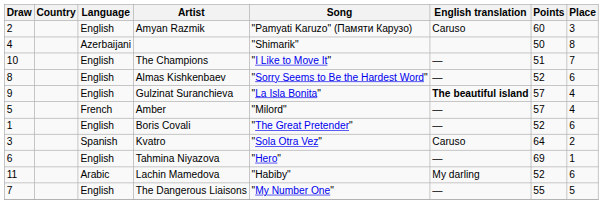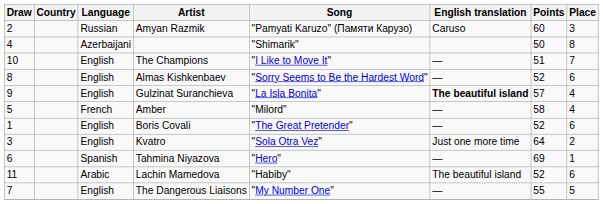Amyan Razmik | Language: English -> Russian
Amber | Points: 57 -> 58
Kvatro | Language: Spanish -> English
Kvatro | English translation: Caruso -> Just one more time
Tahmina Niyazova | Language: English -> Spanish
Lachin Mamedova | English translation: My darling -> The beautiful island
